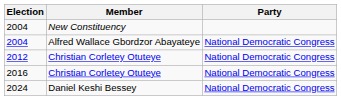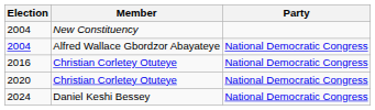- row: 2012 | Christian Corletey Otuteye | National Democratic Congress
+ row: 2020 | Christian Corletey Otuteye | National Democratic Congress
